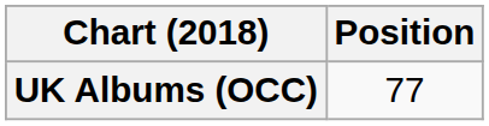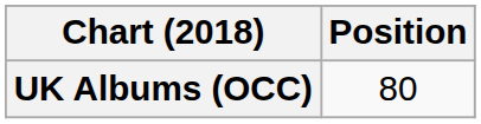UK Albums (OCC) | Position: 77 -> 80
